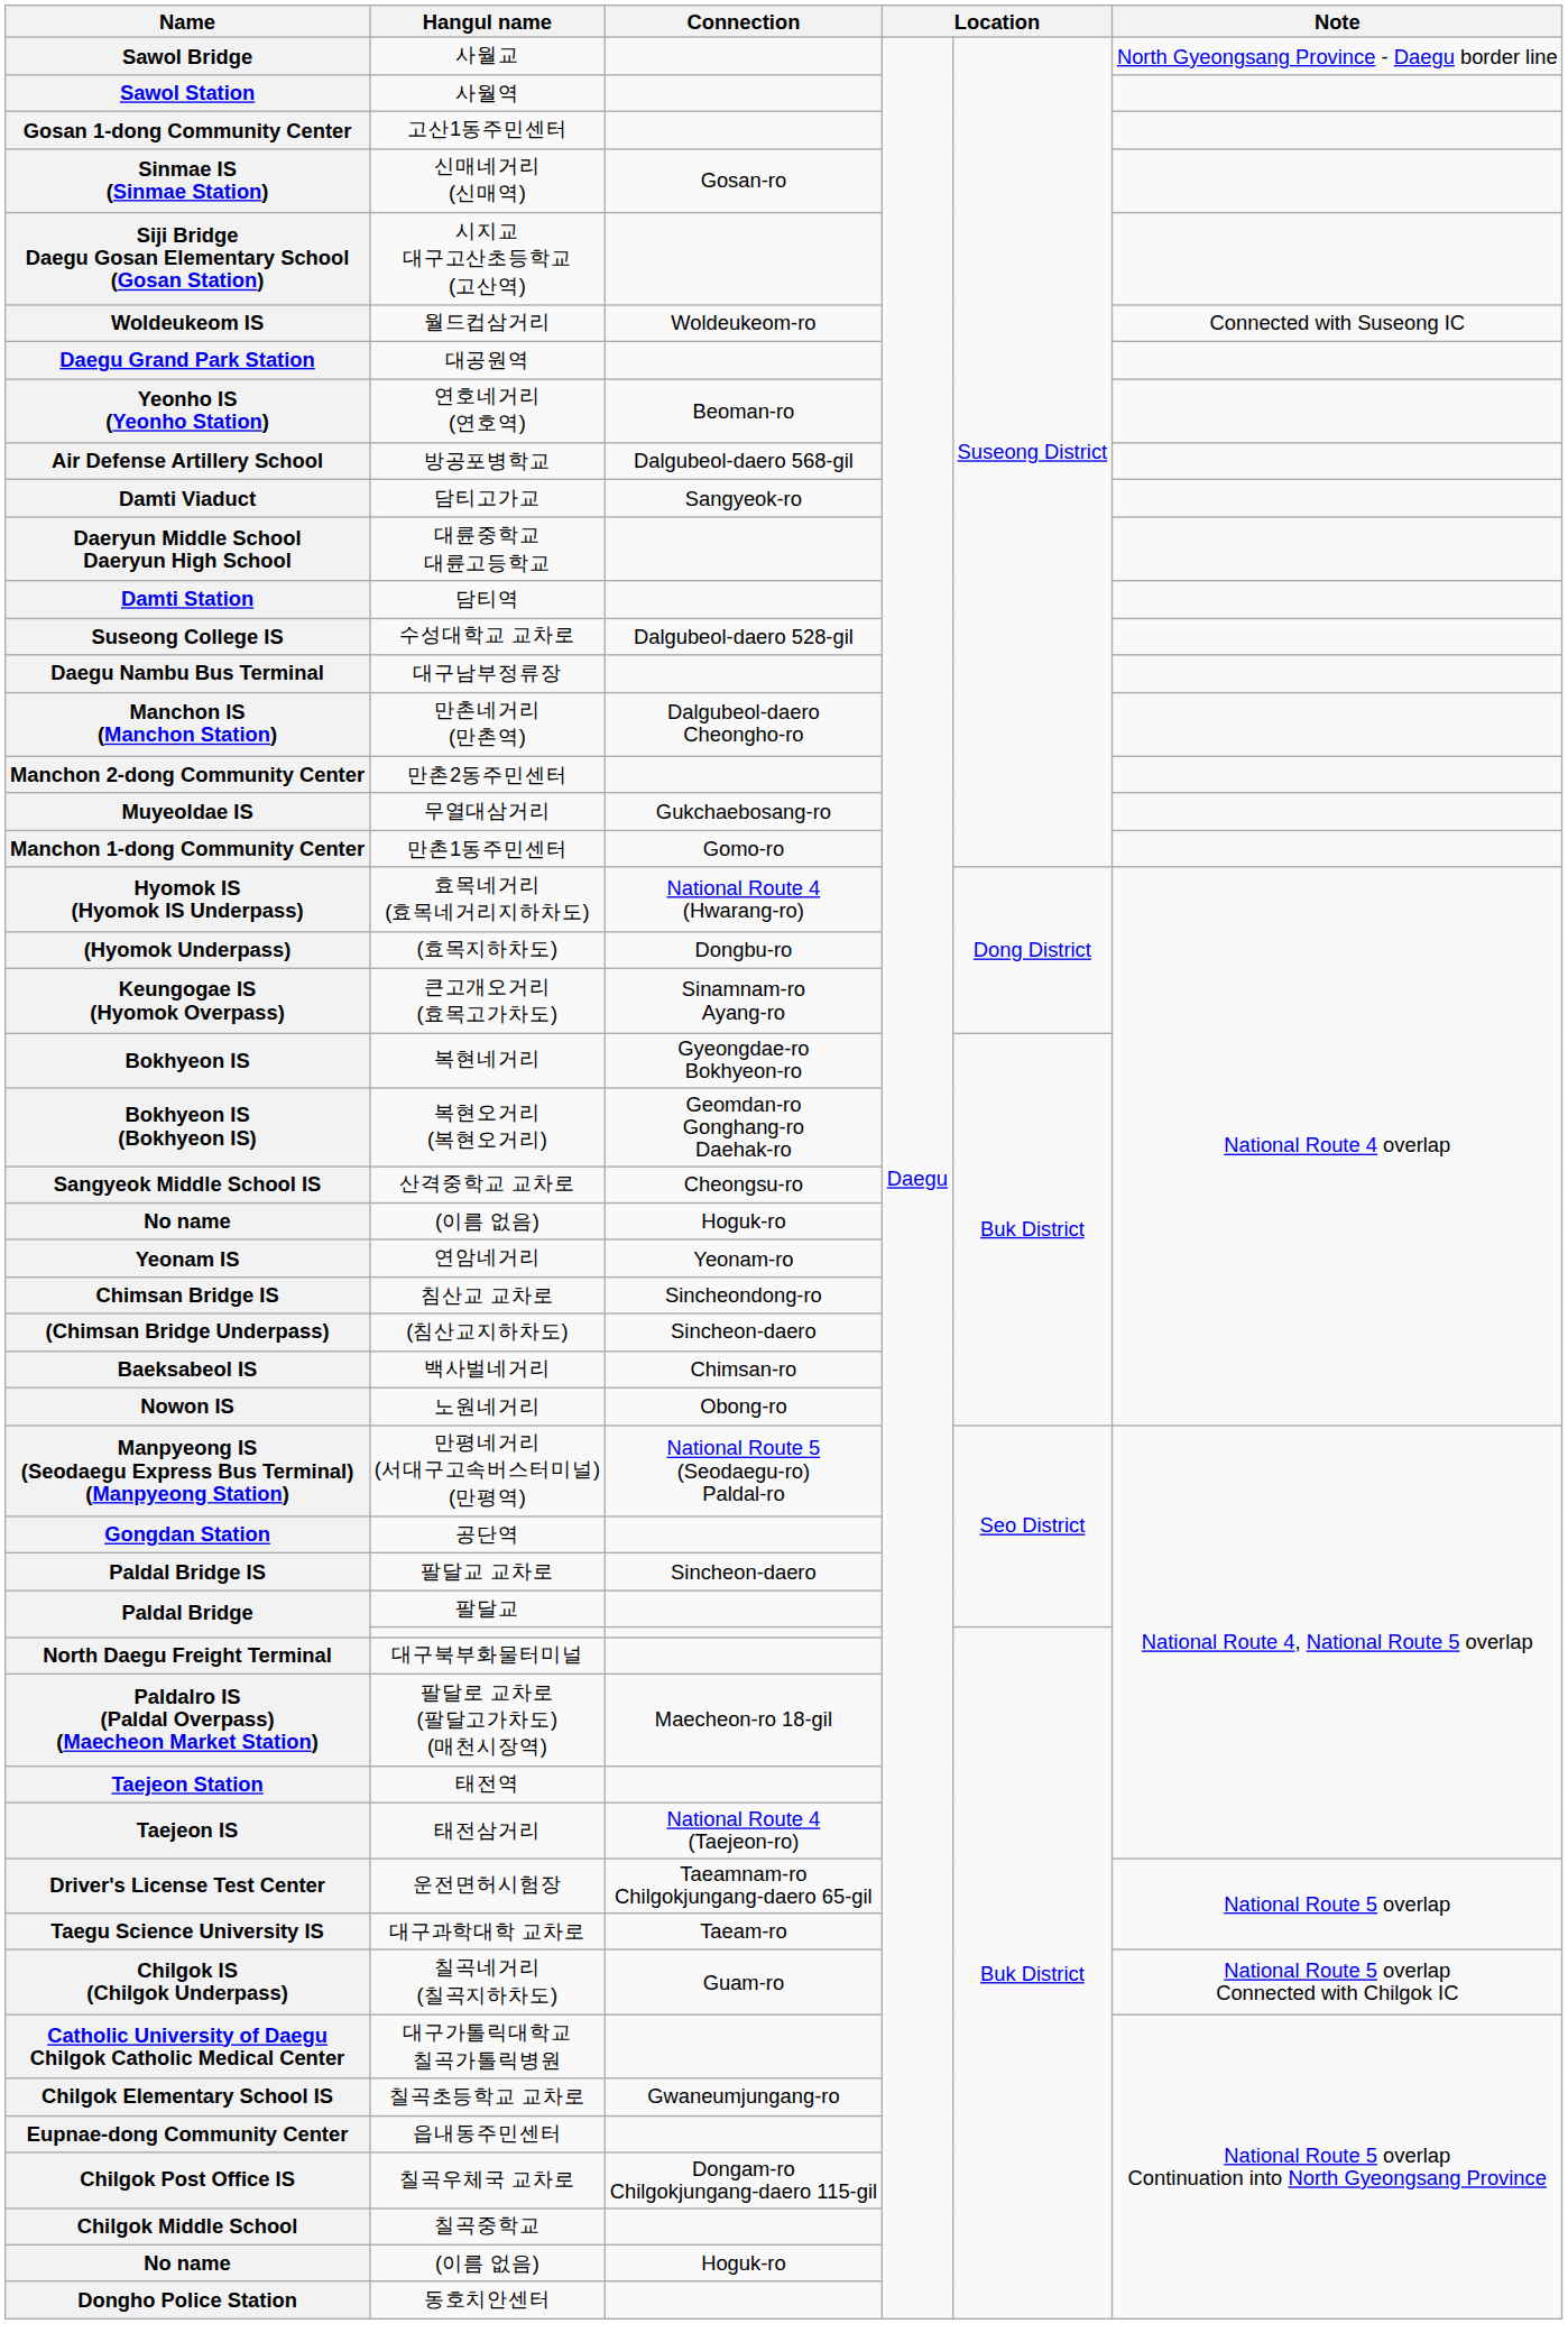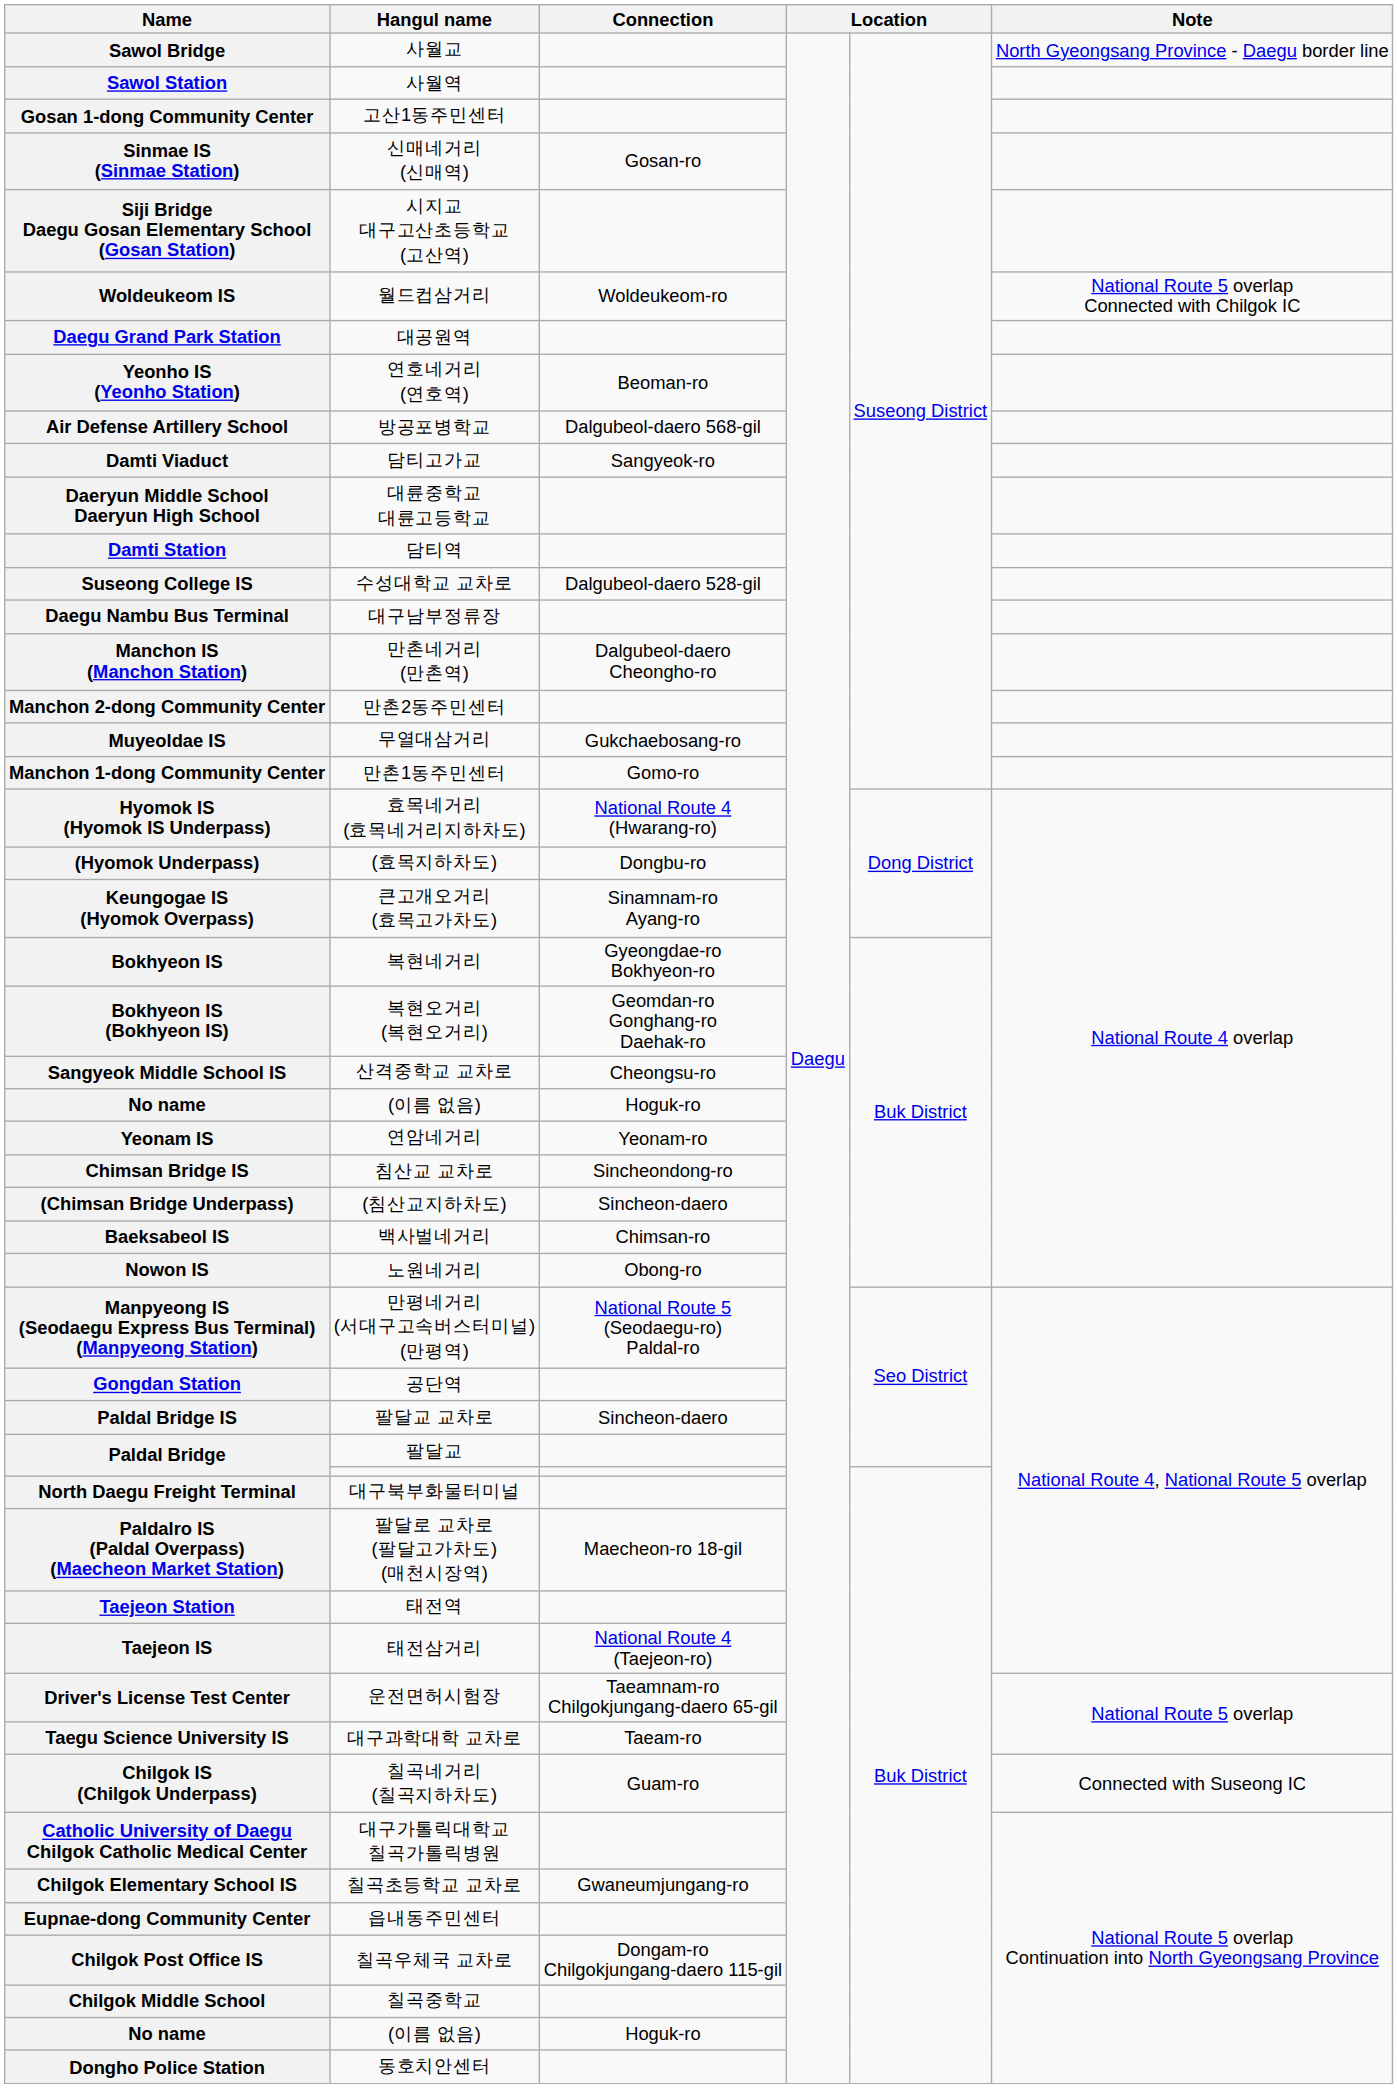월드컵삼거리 | Note: Connected with Suseong IC -> National Route 5 overlap Connected with Chilgok IC
칠곡네거리 (칠곡지하차도) | Note: National Route 5 overlap Connected with Chilgok IC -> Connected with Suseong IC
